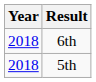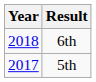5th | Year: 2018 -> 2017
